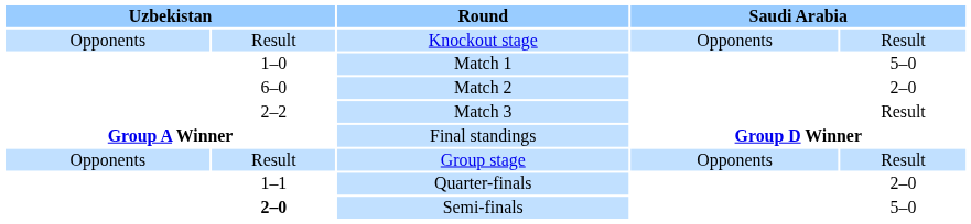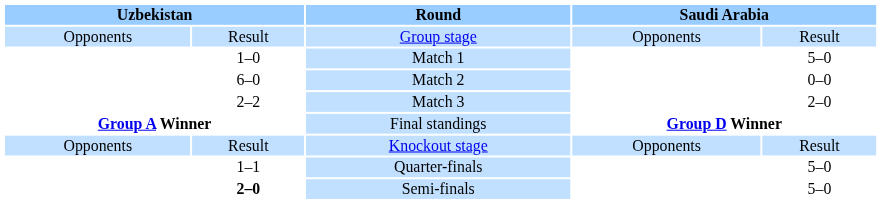rows swapped: Group stage <-> Knockout stage
Match 2 | column 5: 2–0 -> 0–0
Match 3 | column 5: Result -> 2–0
Quarter-finals | column 5: 2–0 -> 5–0
